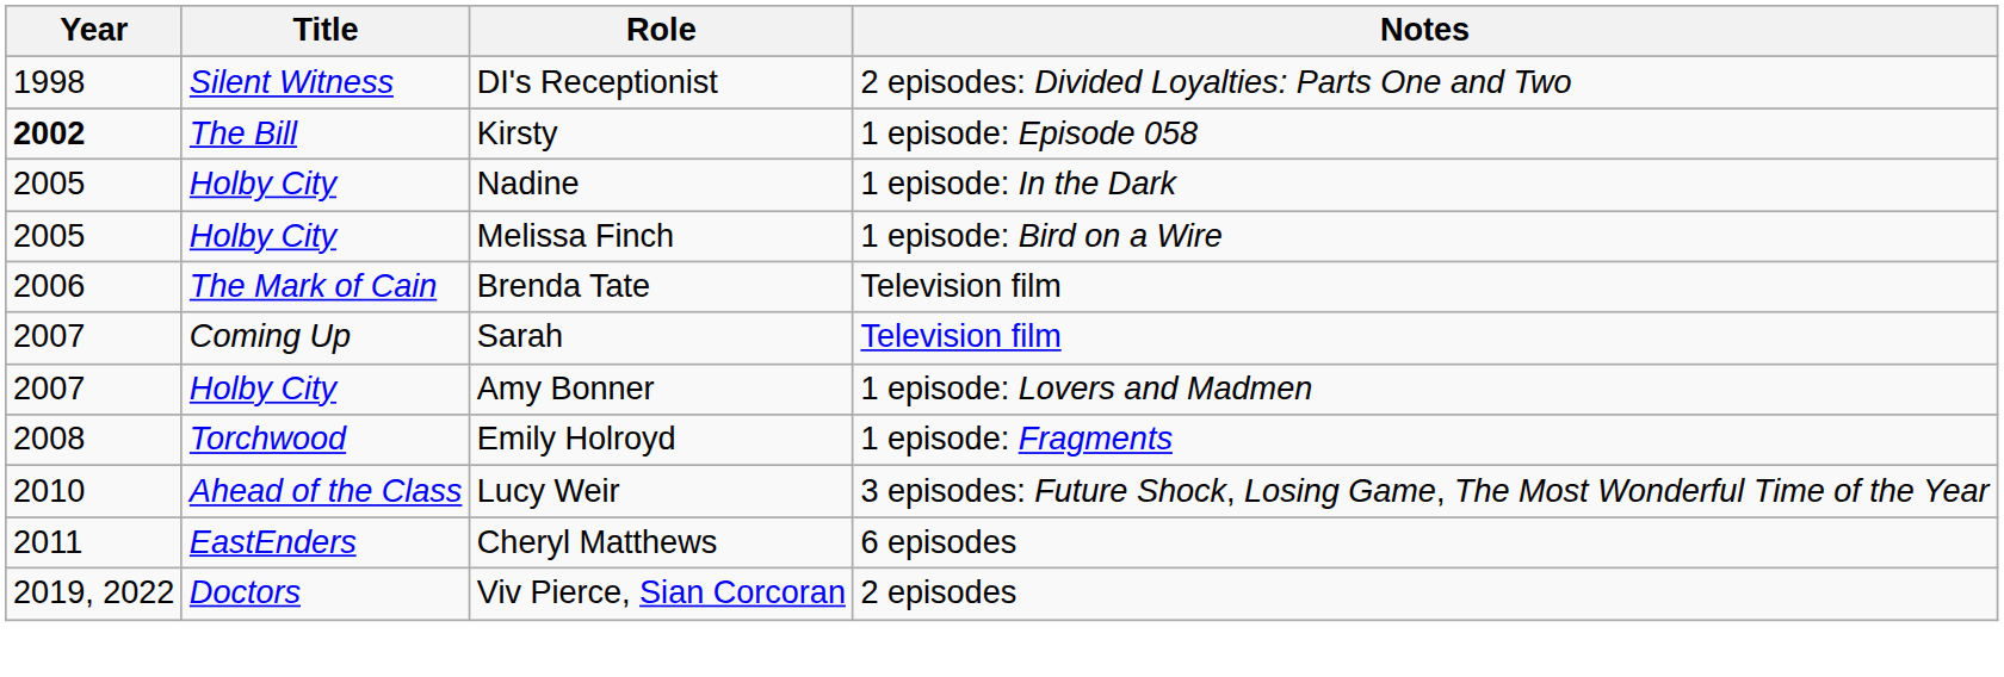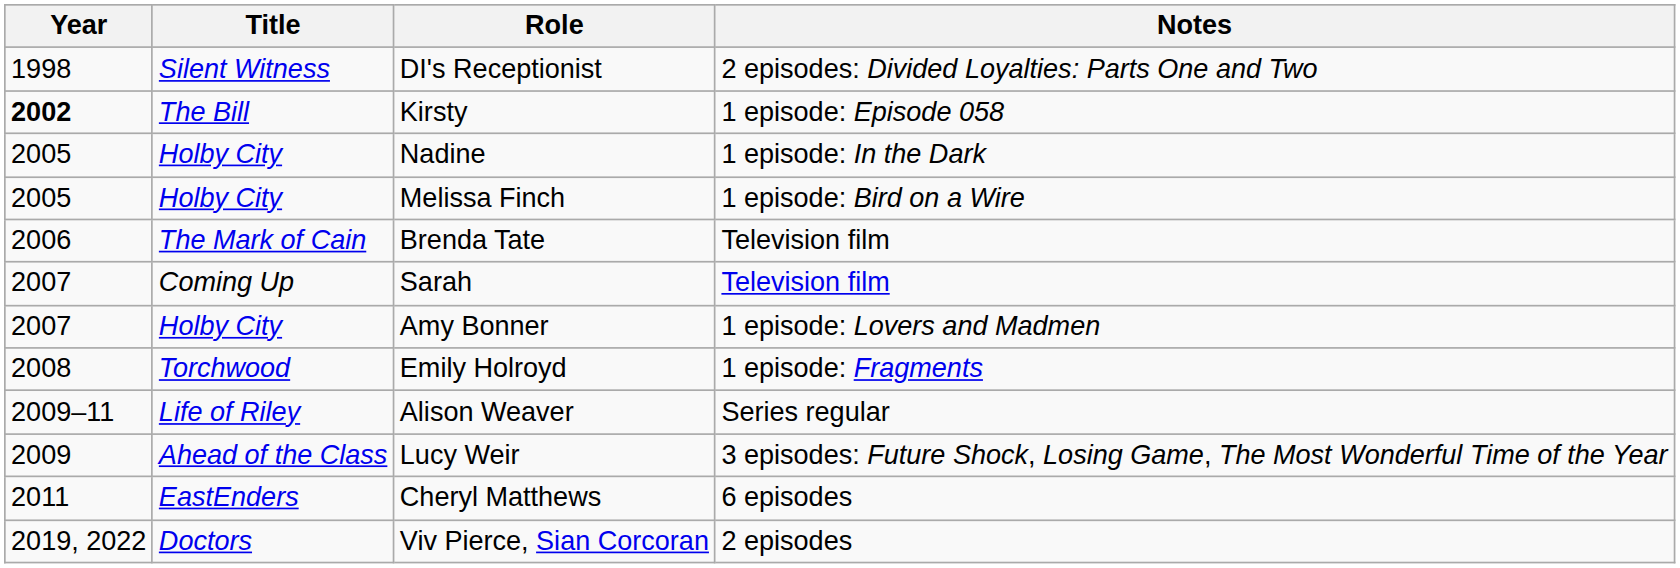+ row: 2009–11 | Life of Riley | Alison Weaver | Series regular
Lucy Weir | Year: 2010 -> 2009
